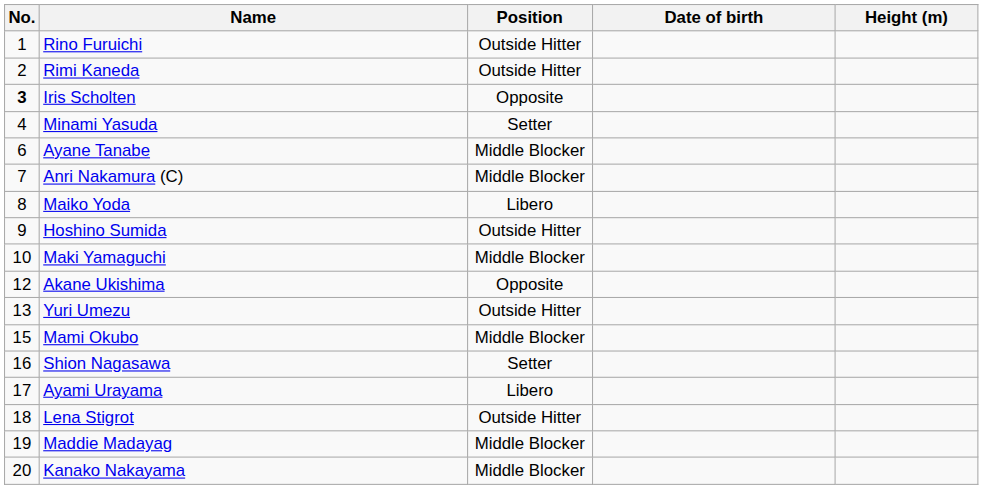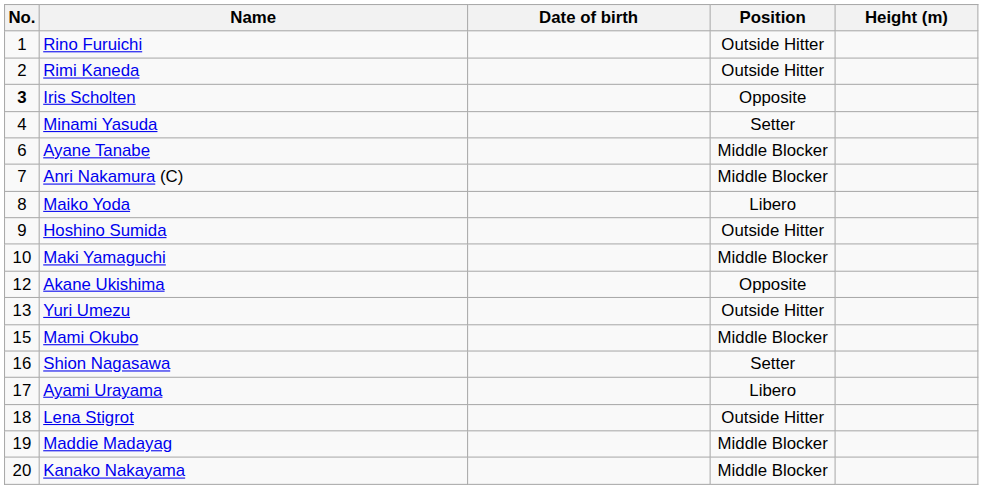columns swapped: Position <-> Date of birth
